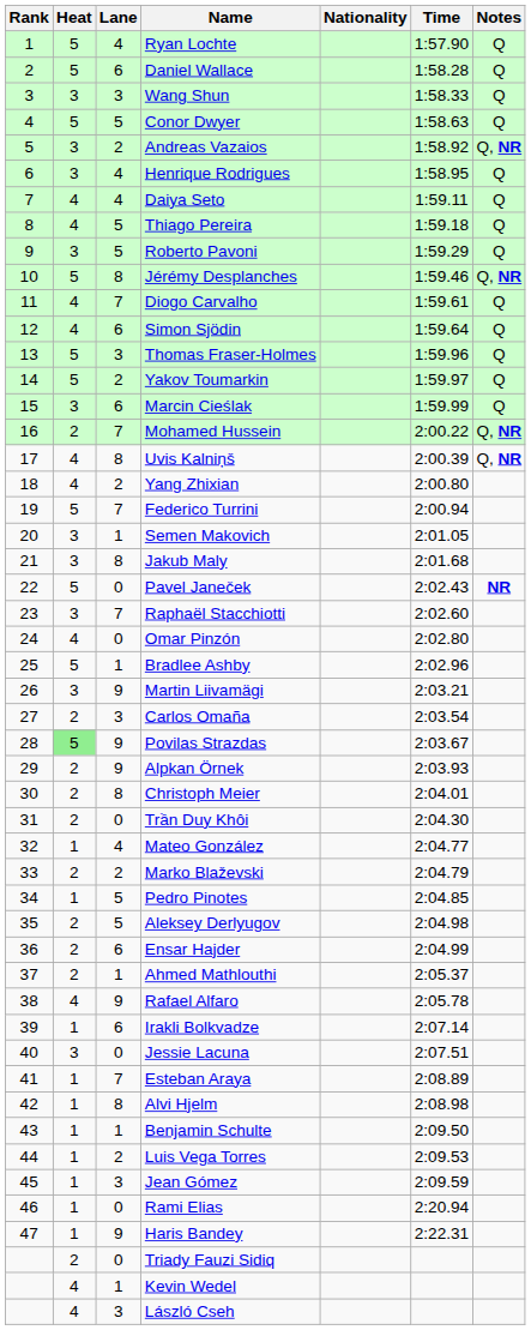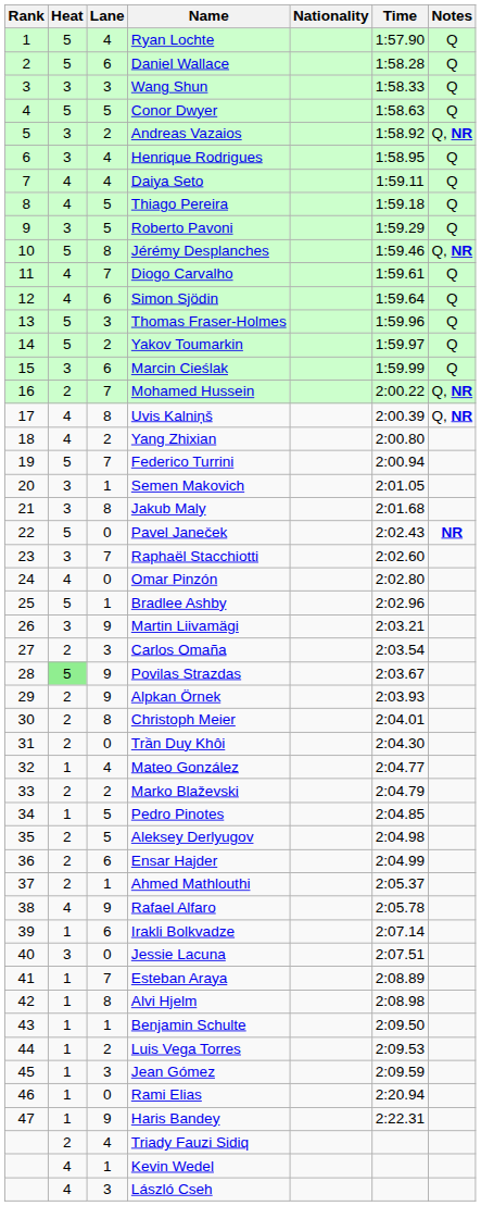Triady Fauzi Sidiq | Lane: 0 -> 4
